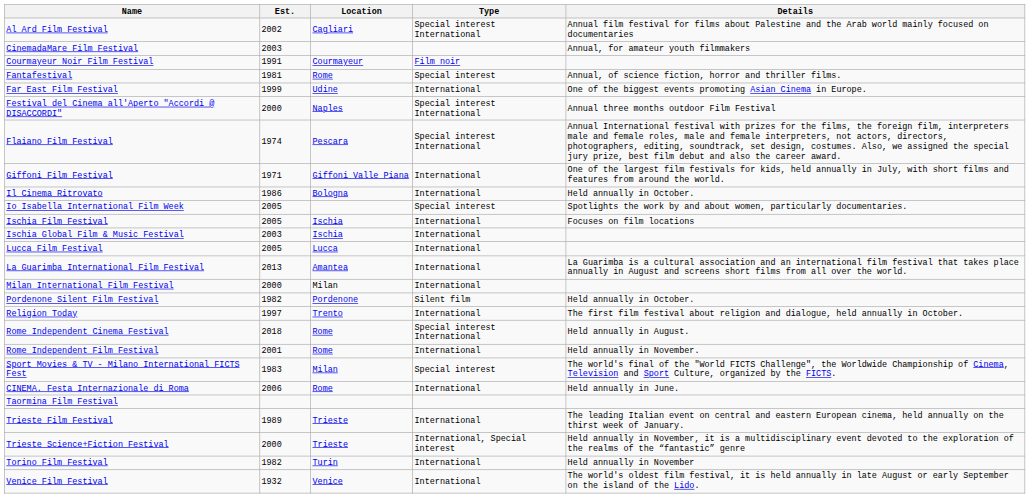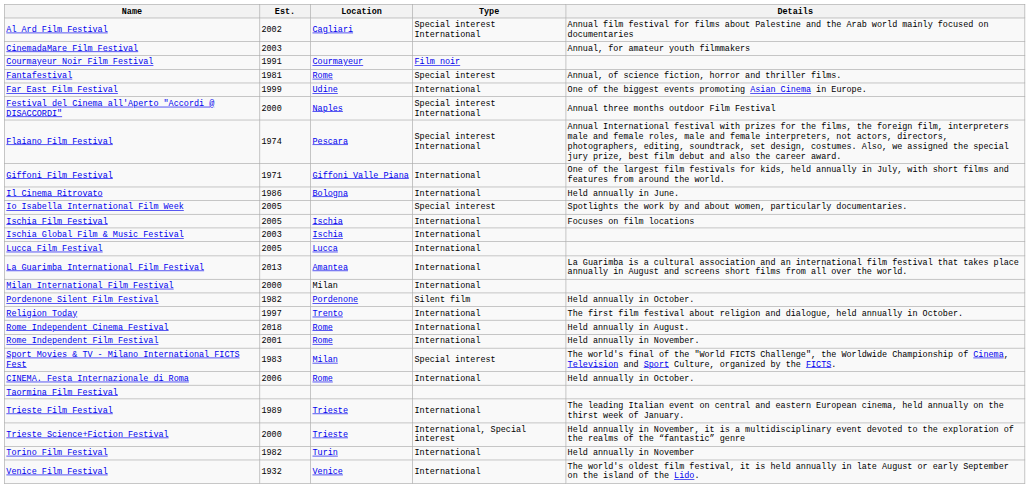Il Cinema Ritrovato | Details: Held annually in October. -> Held annually in June.
Rome Independent Cinema Festival | Type: Special interest International -> International
CINEMA. Festa Internazionale di Roma | Details: Held annually in June. -> Held annually in October.
